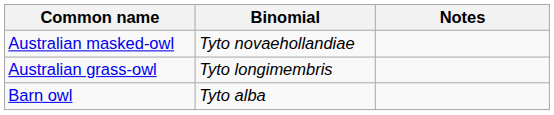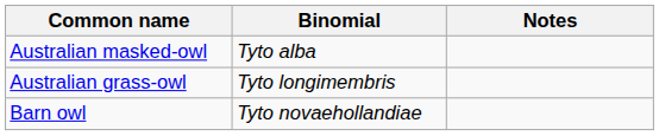Australian masked-owl | Binomial: Tyto novaehollandiae -> Tyto alba
Barn owl | Binomial: Tyto alba -> Tyto novaehollandiae
